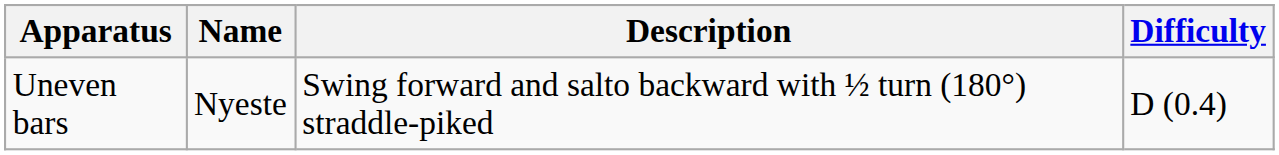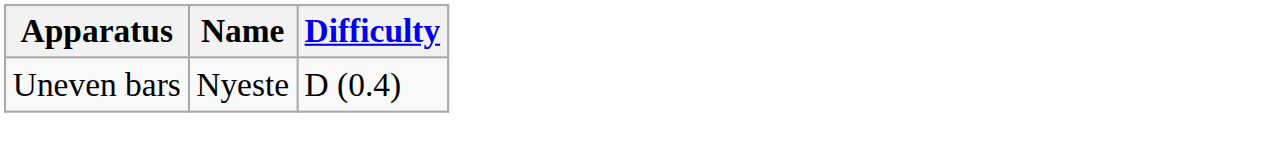- column: Description | Swing forward and salto backward with ½ turn (180°) straddle-piked
